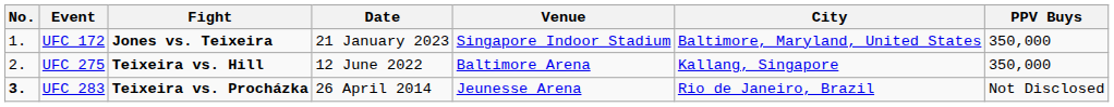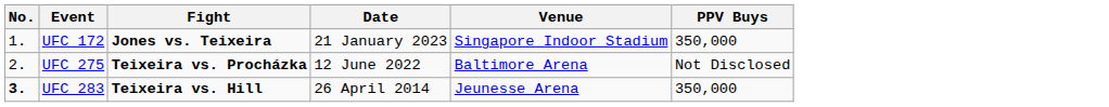- column: City | Baltimore, Maryland, United States | Kallang, Singapore | Rio de Janeiro, Brazil
UFC 275 | Fight: Teixeira vs. Hill -> Teixeira vs. Procházka
UFC 275 | PPV Buys: 350,000 -> Not Disclosed
UFC 283 | Fight: Teixeira vs. Procházka -> Teixeira vs. Hill
UFC 283 | PPV Buys: Not Disclosed -> 350,000
